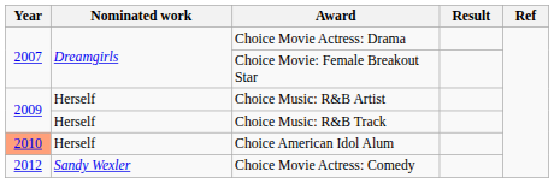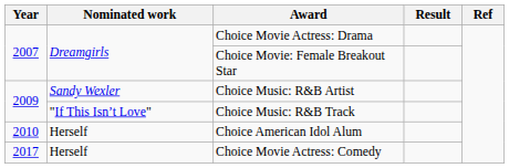Choice Music: R&B Artist | Nominated work: Herself -> Sandy Wexler
Choice Music: R&B Track | Nominated work: Herself -> "If This Isn’t Love"
Choice American Idol Alum | Year: lightsalmon background -> no background
Choice Movie Actress: Comedy | Year: 2012 -> 2017
Choice Movie Actress: Comedy | Nominated work: Sandy Wexler -> Herself
